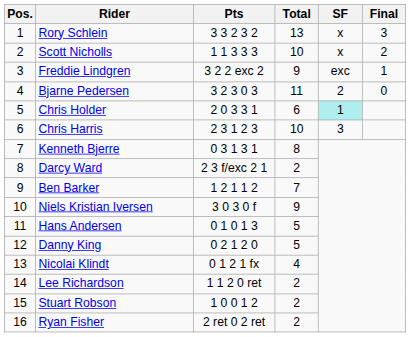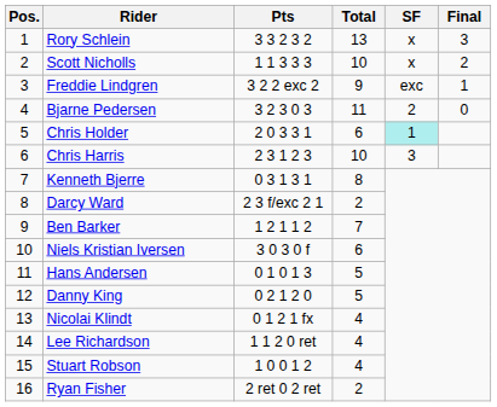Niels Kristian Iversen | Total: 9 -> 6
Lee Richardson | Total: 2 -> 4
Stuart Robson | Total: 2 -> 4
